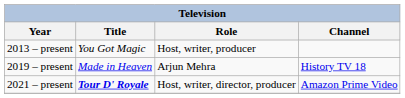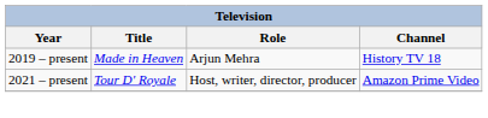- row: 2013 – present | You Got Magic | Host, writer, producer
2021 – present | Title: bold -> normal
